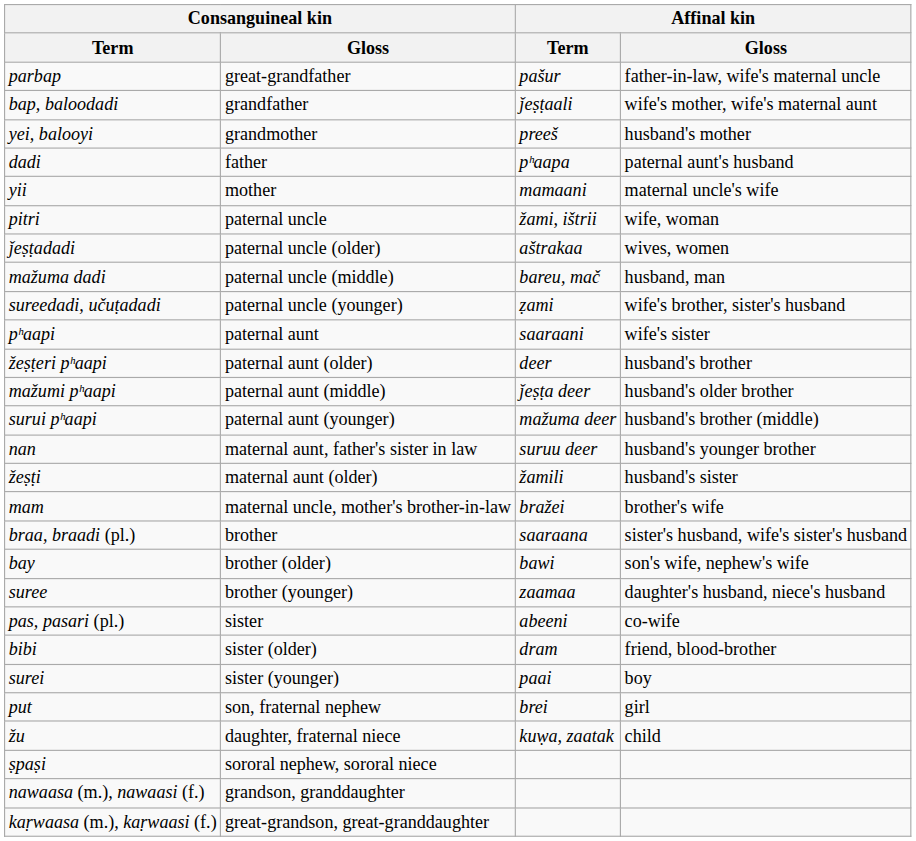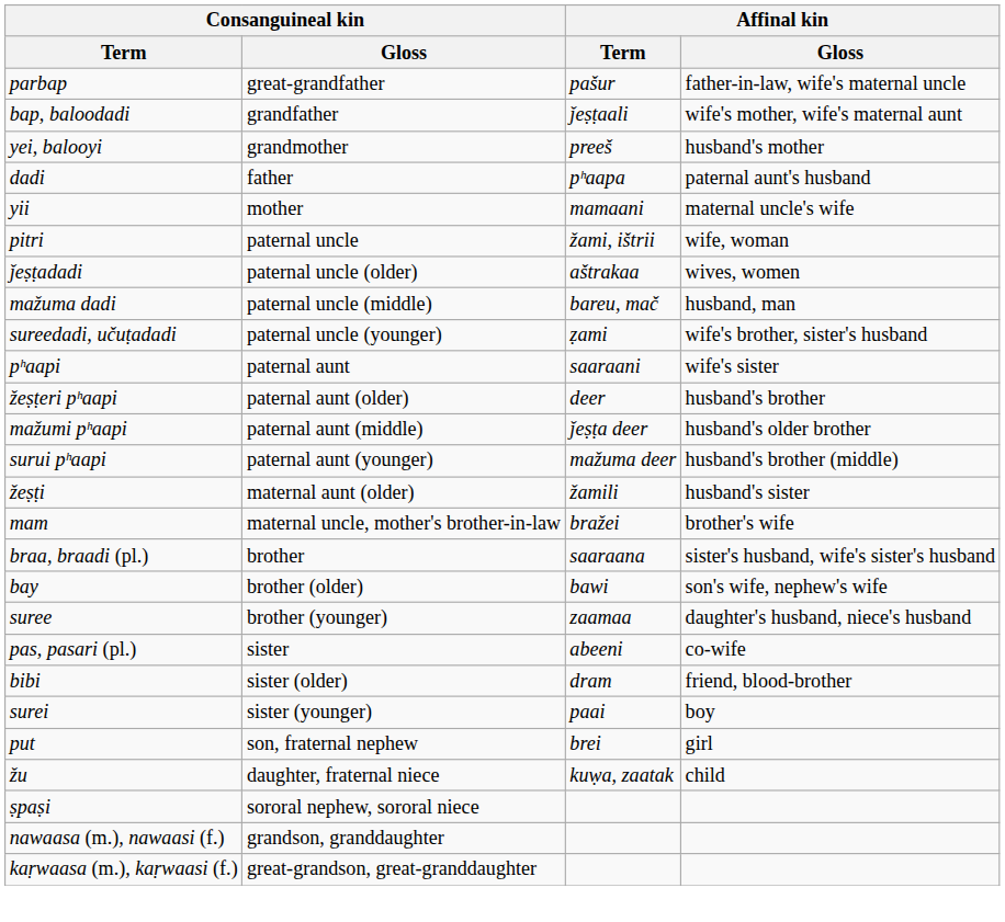- row: nan | maternal aunt, father's sister in law | suruu deer | husband's younger brother
